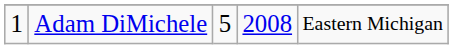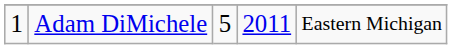Adam DiMichele | column 4: 2008 -> 2011
